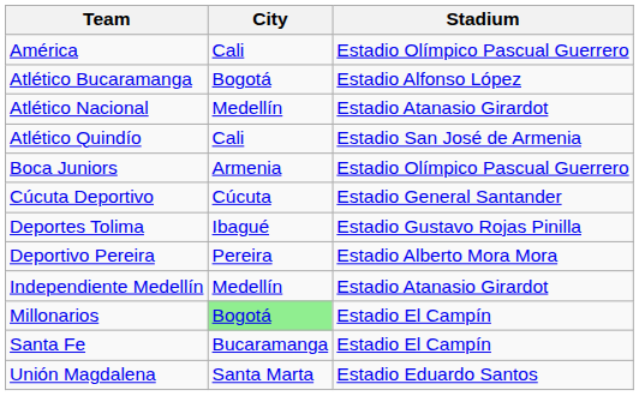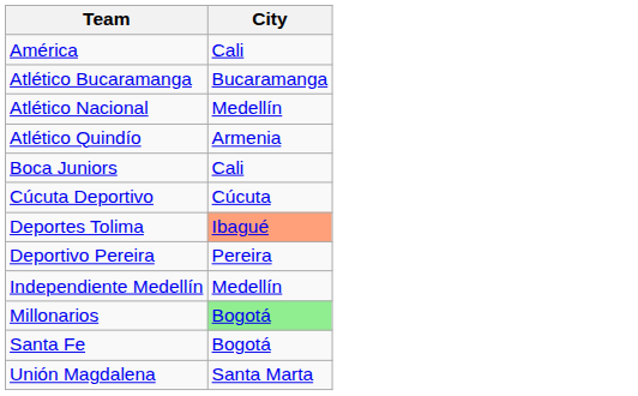- column: Stadium | Estadio Olímpico Pascual Guerrero | Estadio Alfonso López | Estadio Atanasio Girardot | Estadio San José de Armenia | Estadio Olímpico Pascual Guerrero | Estadio General Santander | Estadio Gustavo Rojas Pinilla | Estadio Alberto Mora Mora | Estadio Atanasio Girardot | Estadio El Campín | Estadio El Campín | Estadio Eduardo Santos
Atlético Bucaramanga | City: Bogotá -> Bucaramanga
Atlético Quindío | City: Cali -> Armenia
Boca Juniors | City: Armenia -> Cali
Deportes Tolima | City: no background -> lightsalmon background
Santa Fe | City: Bucaramanga -> Bogotá
